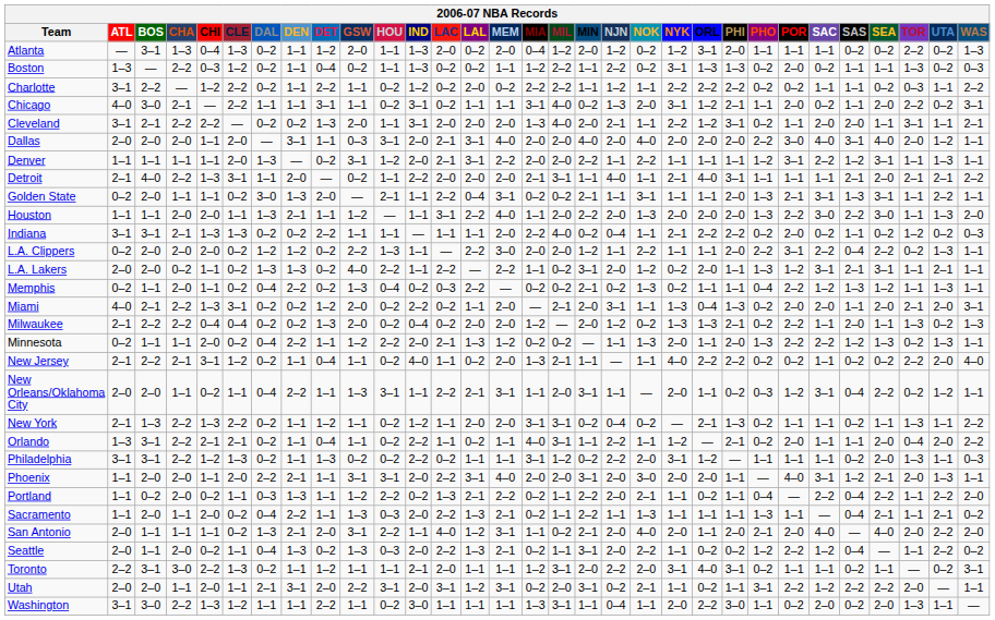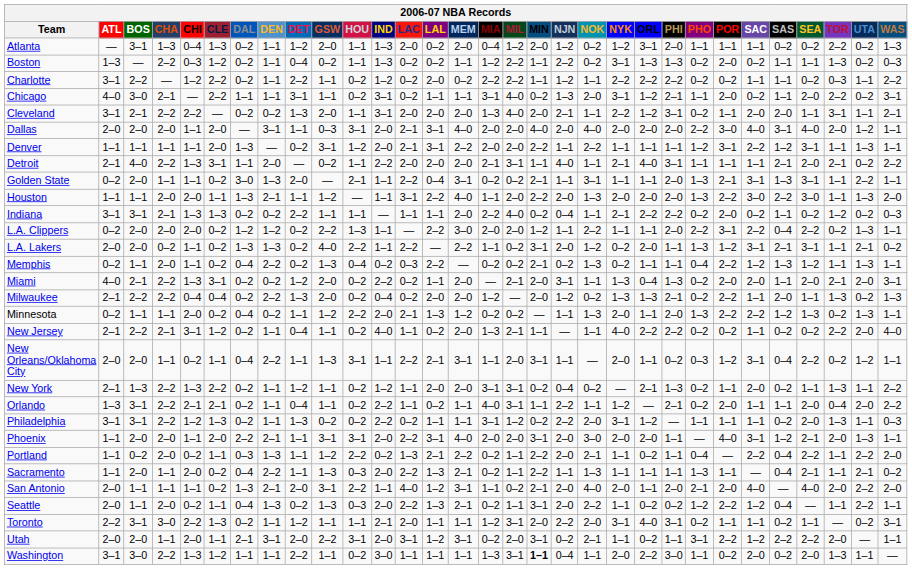Detroit | UTA: 2–1 -> 0–2
L.A. Lakers | WAS: 1–1 -> 0–2
Milwaukee | DEN: 0–2 -> 2–2
Minnesota | DEN: 2–2 -> 0–2
New York | SAC: 1–1 -> 2–0
Seattle | WAS: 0–2 -> 1–1
Washington | MIN: normal -> bold
